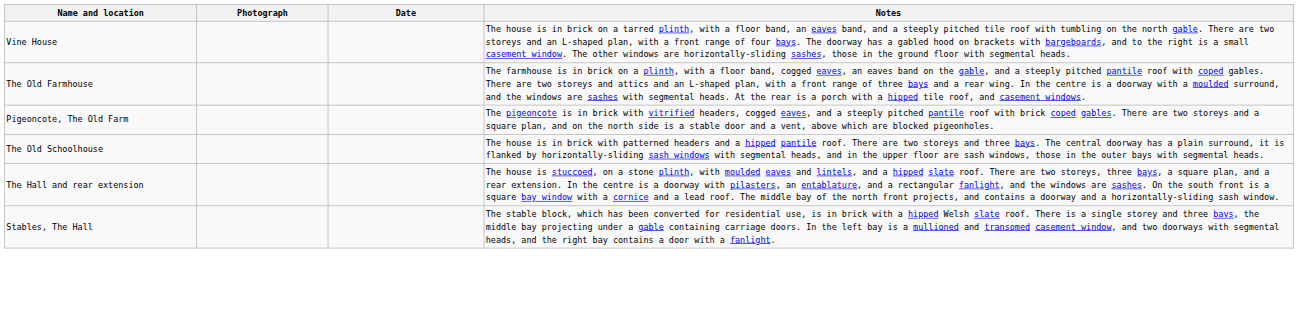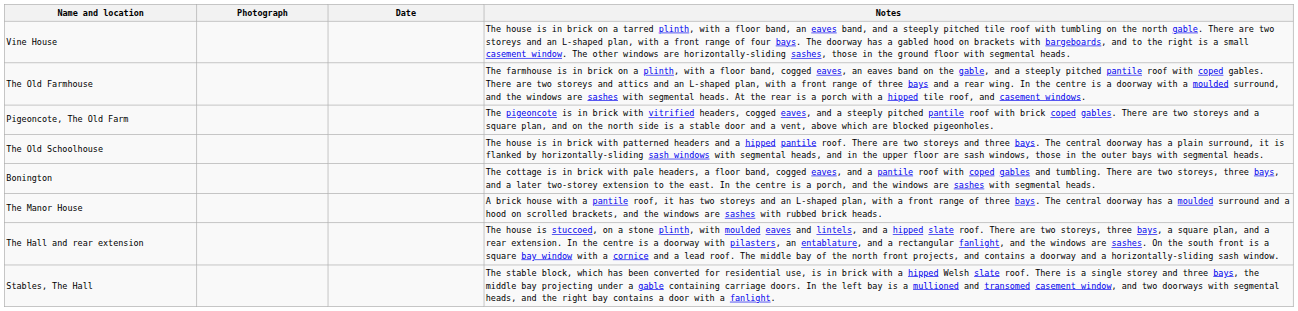+ row: Bonington | The cottage is in brick with pale headers, a floor band, cogged eaves, and a pantile roof with coped gables and tumbling. There are two storeys, three bays, and a later two-storey extension to the east. In the centre is a porch, and the windows are sashes with segmental heads.
+ row: The Manor House | A brick house with a pantile roof, it has two storeys and an L-shaped plan, with a front range of three bays. The central doorway has a moulded surround and a hood on scrolled brackets, and the windows are sashes with rubbed brick heads.
